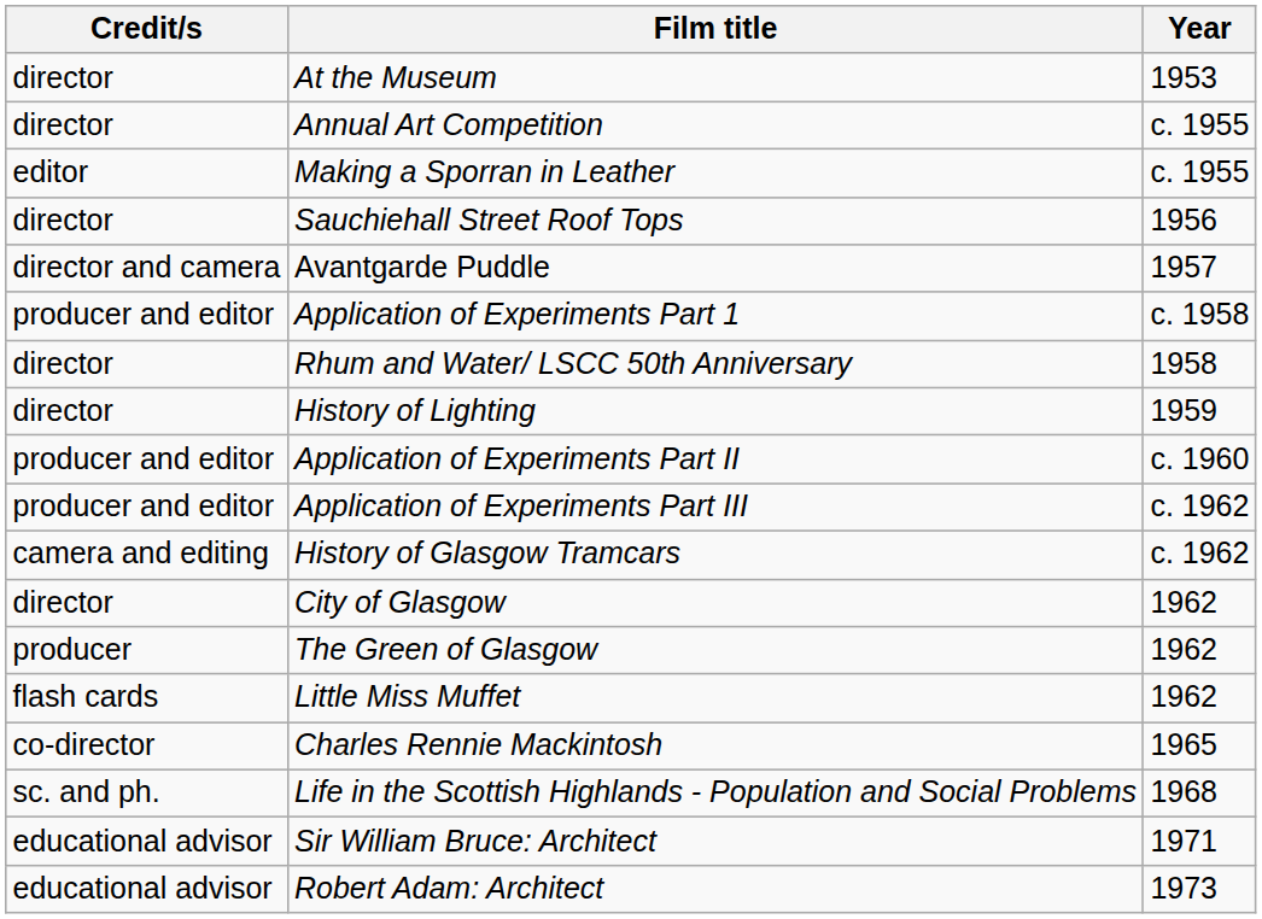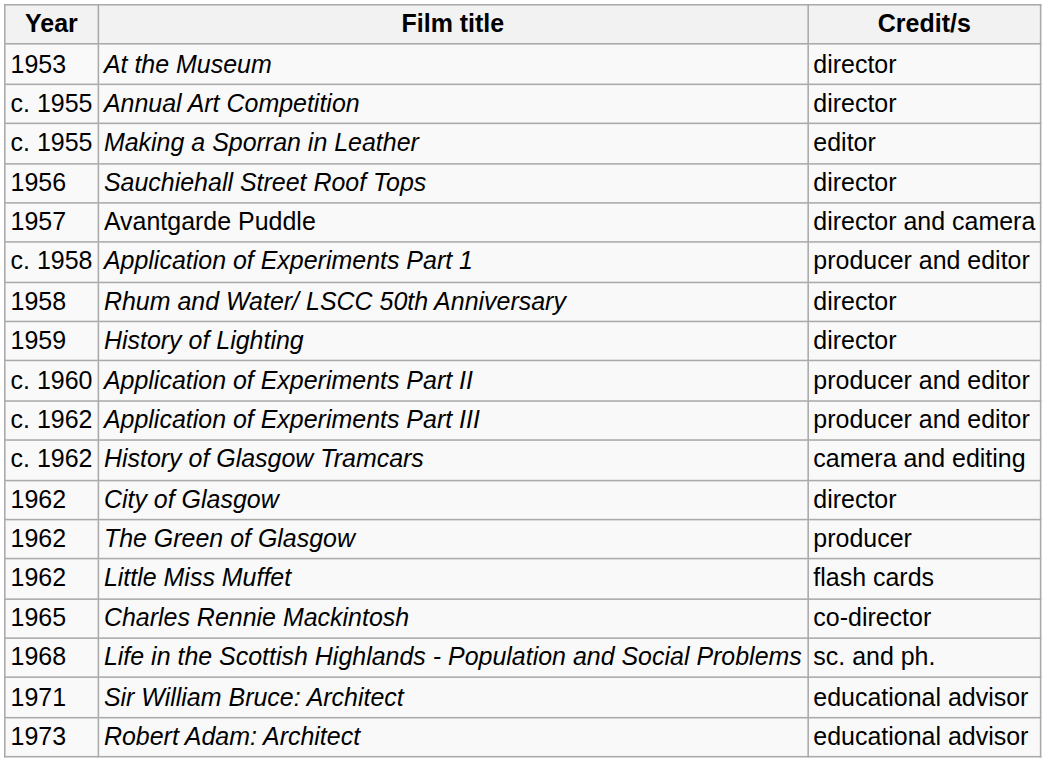columns swapped: Year <-> Credit/s
